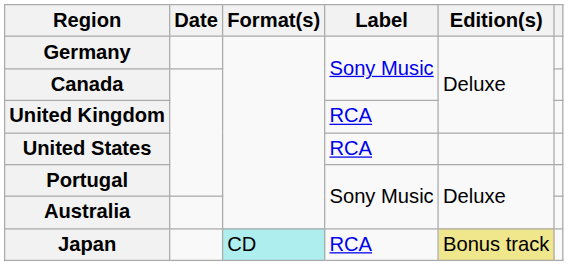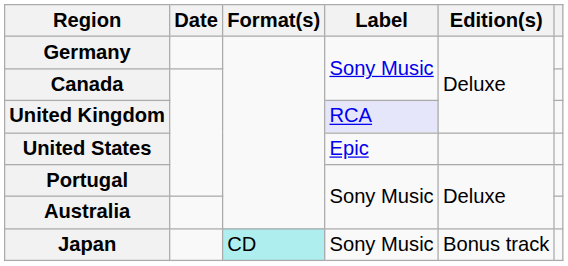United Kingdom | Label: no background -> lavender background
United States | Label: RCA -> Epic
Japan | Label: RCA -> Sony Music
Japan | Edition(s): khaki background -> no background
